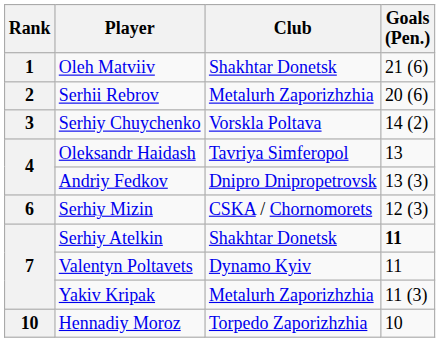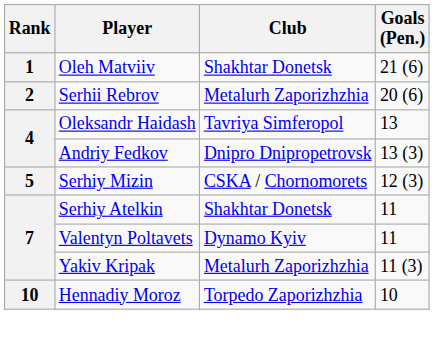- row: 3 | Serhiy Chuychenko | Vorskla Poltava | 14 (2)
Serhiy Mizin | Rank: 6 -> 5
Serhiy Atelkin | Goals (Pen.): bold -> normal
